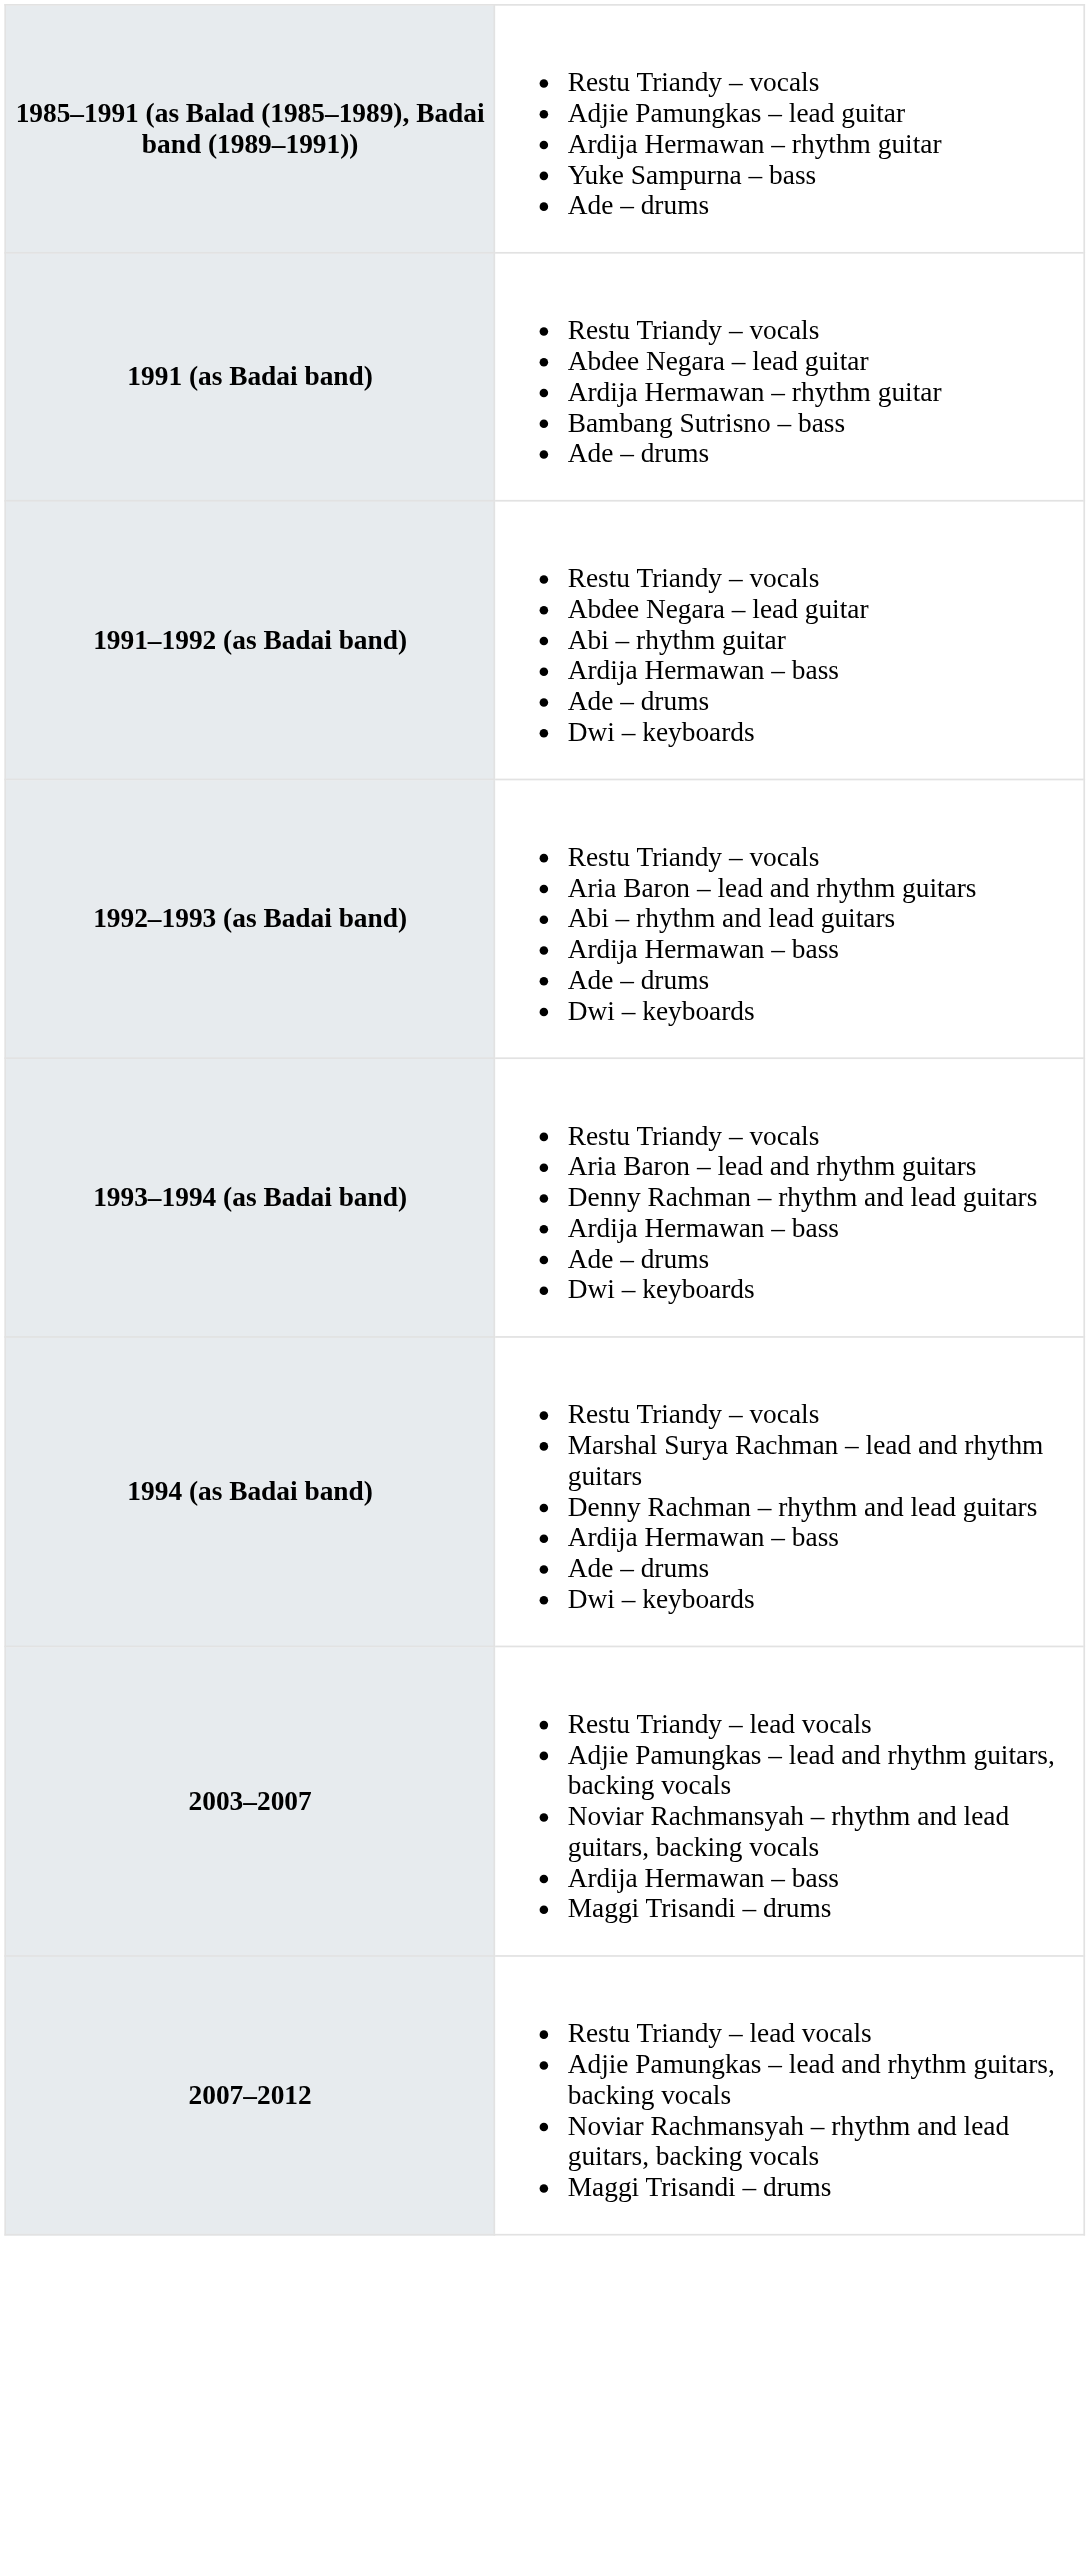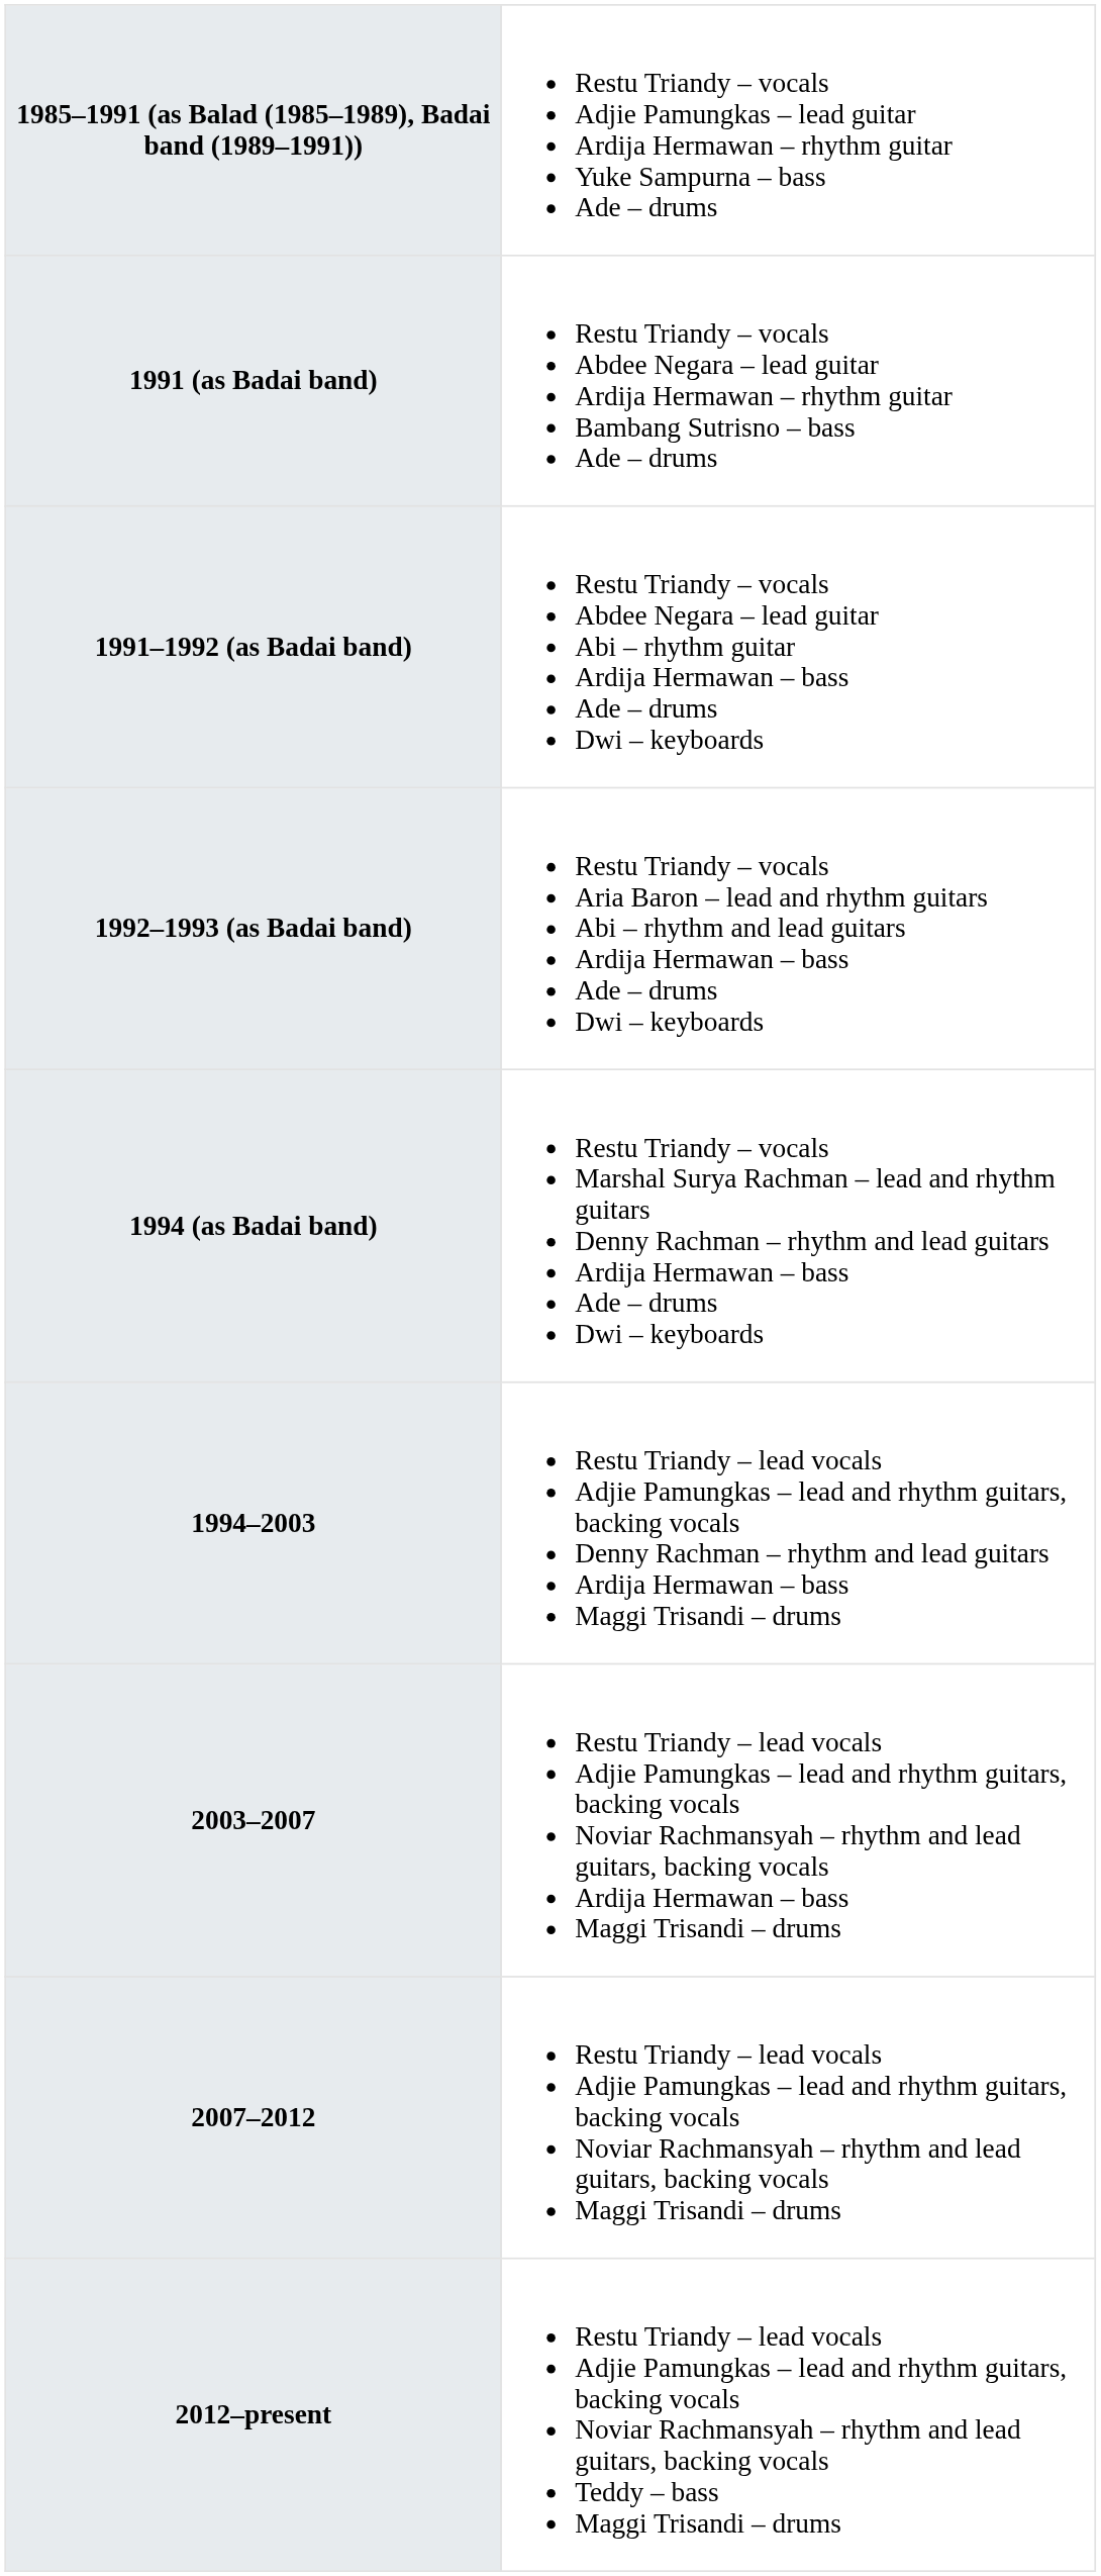- row: 1993–1994 (as Badai band) | Restu Triandy – vocals Aria Baron – lead and rhythm guitars Denny Rachman – rhythm and lead guitars Ardija Hermawan – bass Ade – drums Dwi – keyboards
+ row: 1994–2003 | Restu Triandy – lead vocals Adjie Pamungkas – lead and rhythm guitars, backing vocals Denny Rachman – rhythm and lead guitars Ardija Hermawan – bass Maggi Trisandi – drums
+ row: 2012–present | Restu Triandy – lead vocals Adjie Pamungkas – lead and rhythm guitars, backing vocals Noviar Rachmansyah – rhythm and lead guitars, backing vocals Teddy – bass Maggi Trisandi – drums
